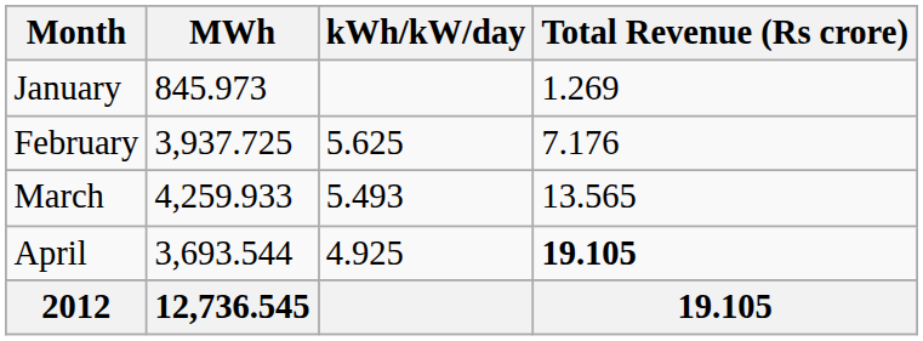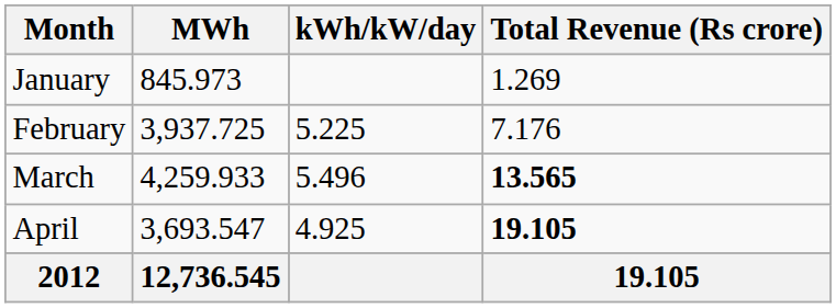February | kWh/kW/day: 5.625 -> 5.225
March | kWh/kW/day: 5.493 -> 5.496
March | Total Revenue (Rs crore): normal -> bold
April | MWh: 3,693.544 -> 3,693.547
